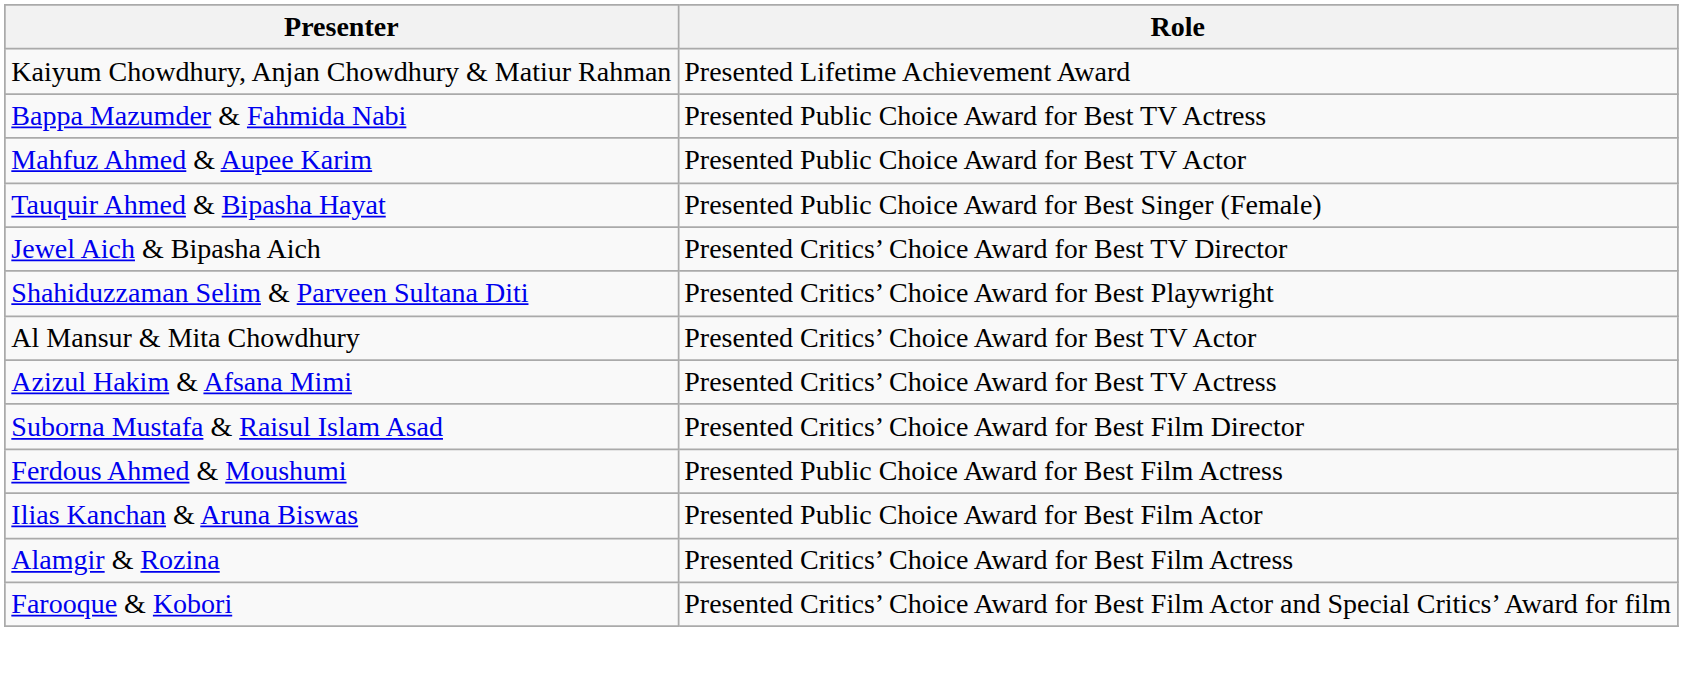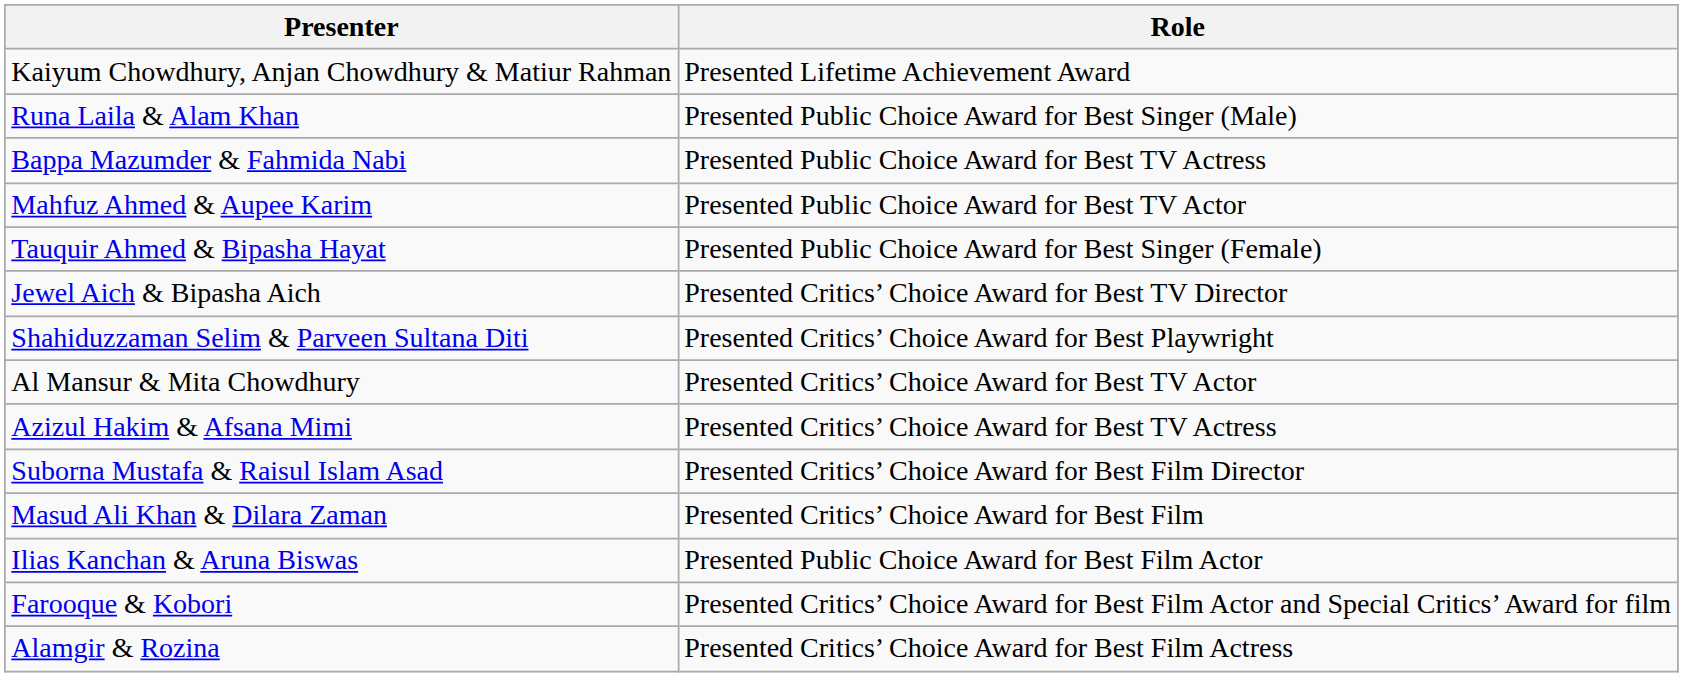+ row: Runa Laila & Alam Khan | Presented Public Choice Award for Best Singer (Male)
- row: Ferdous Ahmed & Moushumi | Presented Public Choice Award for Best Film Actress
+ row: Masud Ali Khan & Dilara Zaman | Presented Critics’ Choice Award for Best Film
rows swapped: Farooque & Kobori <-> Alamgir & Rozina
